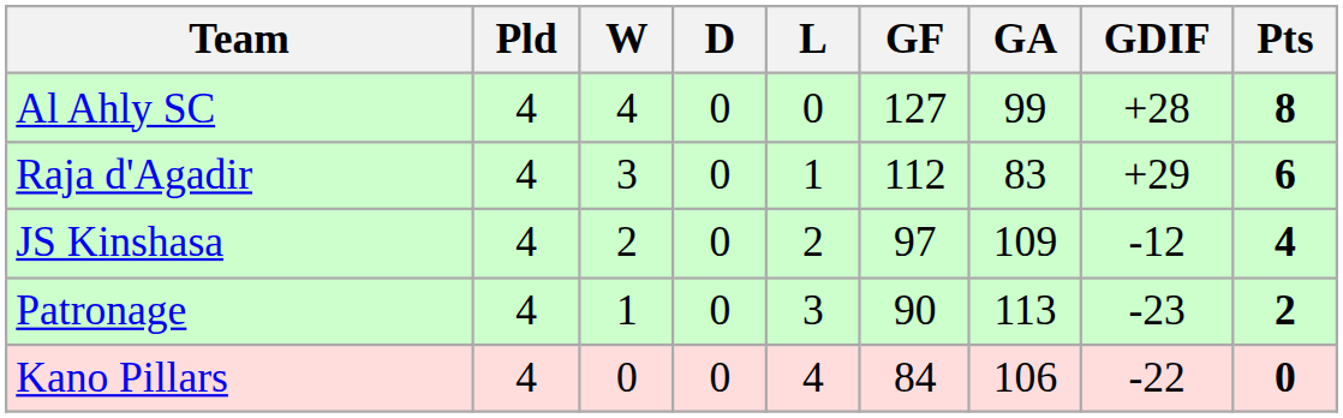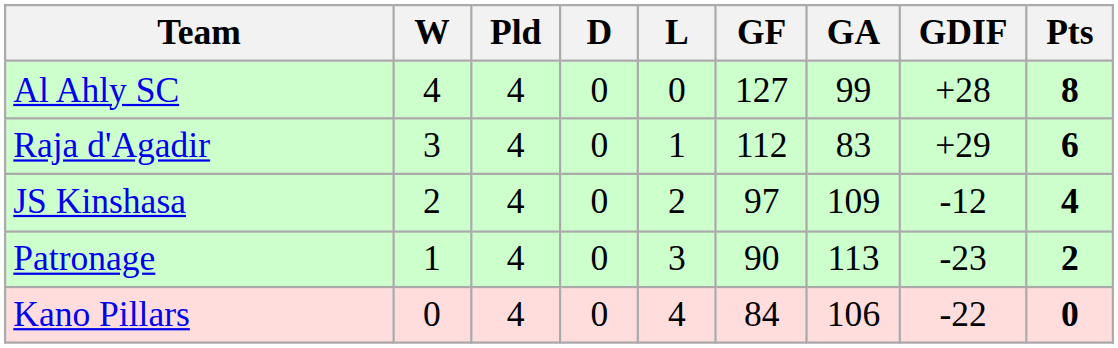columns swapped: Pld <-> W
